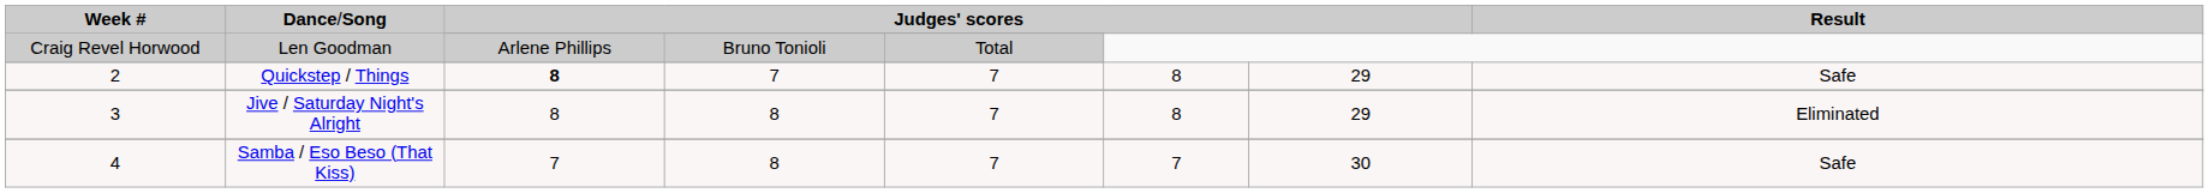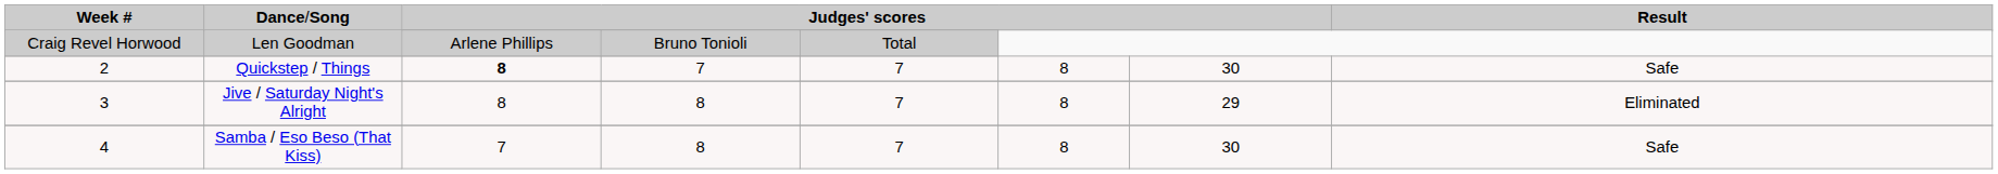Quickstep / Things | column 7: 29 -> 30
Samba / Eso Beso (That Kiss) | column 6: 7 -> 8
